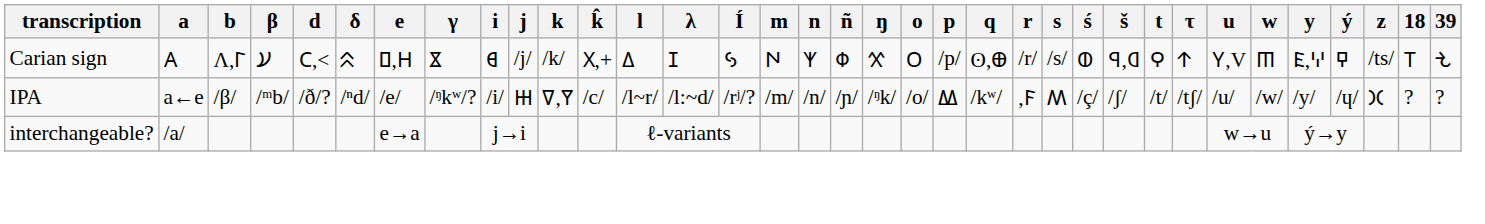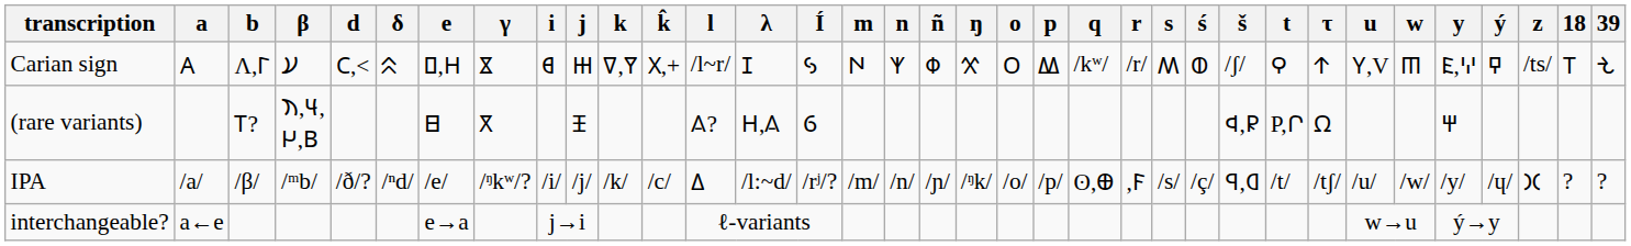Carian sign | j: /j/ -> 𐋅
Carian sign | k: /k/ -> 𐊼,𐊽
Carian sign | l: 𐊣 -> /l~r/
Carian sign | p: /p/ -> 𐊷
Carian sign | q: ʘ,𐊨 -> /kʷ/
Carian sign | s: /s/ -> 𐊰
Carian sign | š: 𐤧,𐤭 -> /ʃ/
+ row: (rare variants) | 𐊱? | 𐋋,𐋌, 𐋍,𐊡 | 𐊧 | 𐋁 | 𐤴 | 𐋎? | 𐋏,𐋎 | 𐋉 | 𐊮,𐊯 | Ρ,𐊬 | 𐊶 | 𐋐
IPA | a: a←e -> /a/
IPA | j: 𐋅 -> /j/
IPA | k: 𐊼,𐊽 -> /k/
IPA | l: /l~r/ -> 𐊣
IPA | p: 𐊷 -> /p/
IPA | q: /kʷ/ -> ʘ,𐊨
IPA | s: 𐊰 -> /s/
IPA | š: /ʃ/ -> 𐤧,𐤭
interchangeable? | a: /a/ -> a←e
